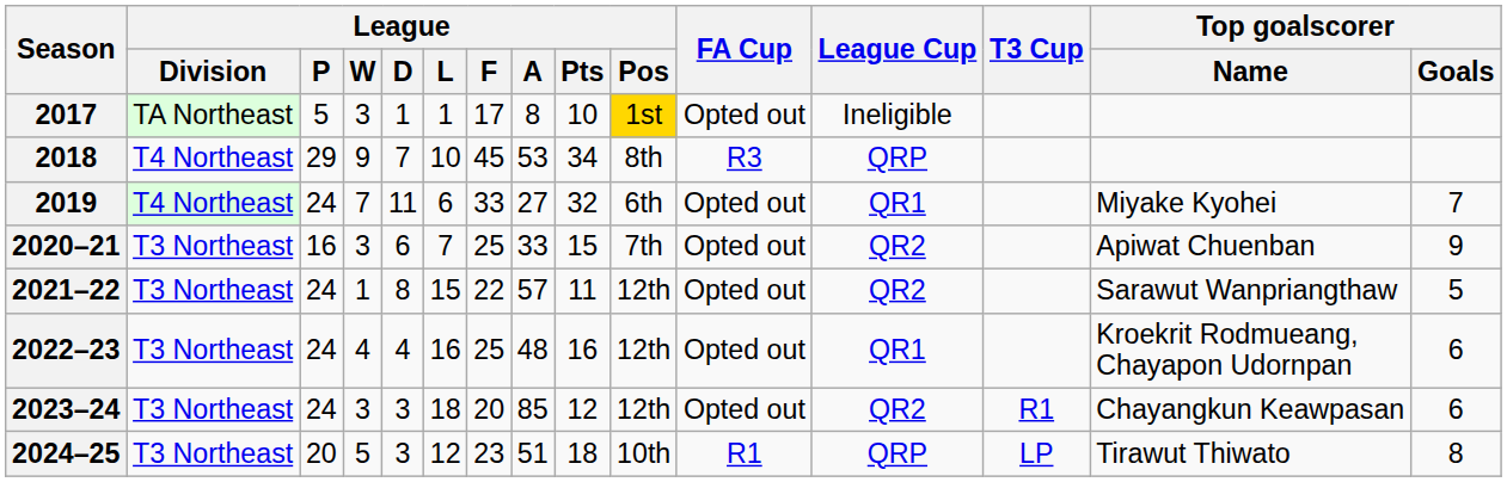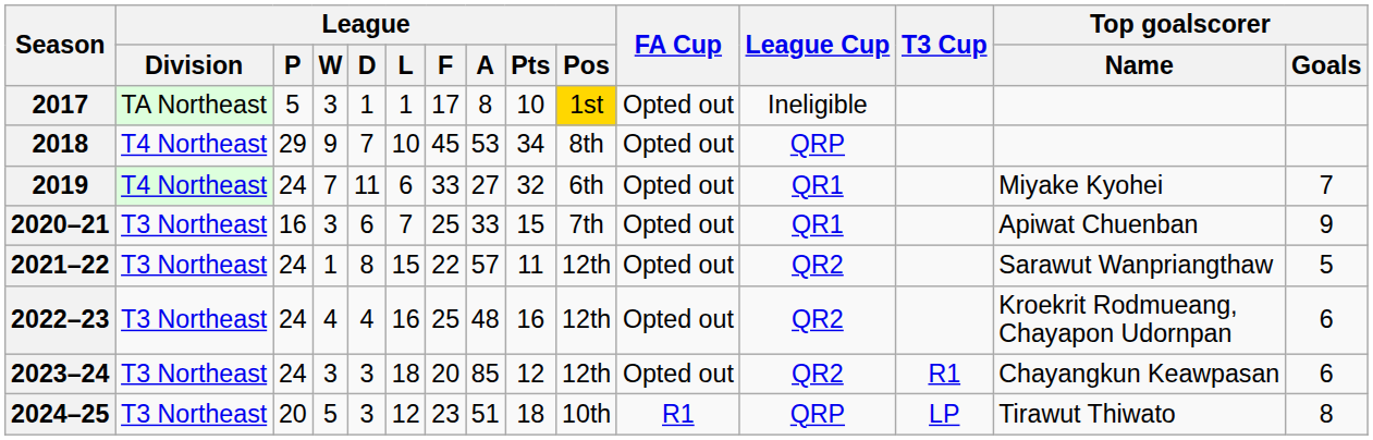2018 | FA Cup: R3 -> Opted out
2020–21 | League Cup: QR2 -> QR1
2022–23 | League Cup: QR1 -> QR2
